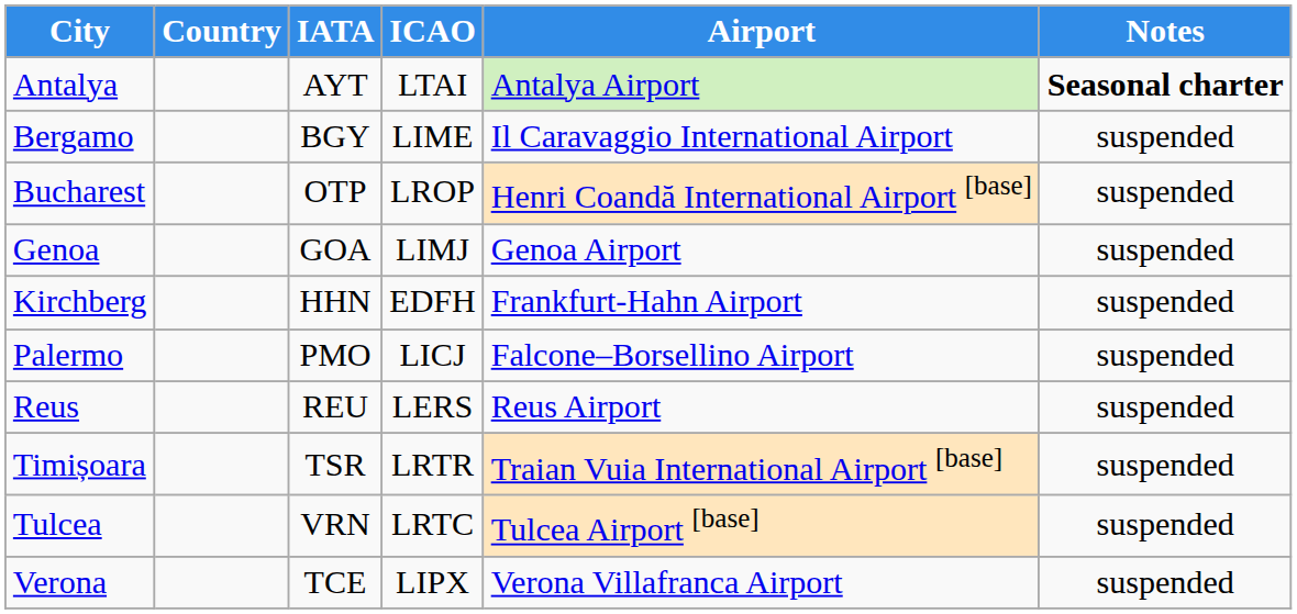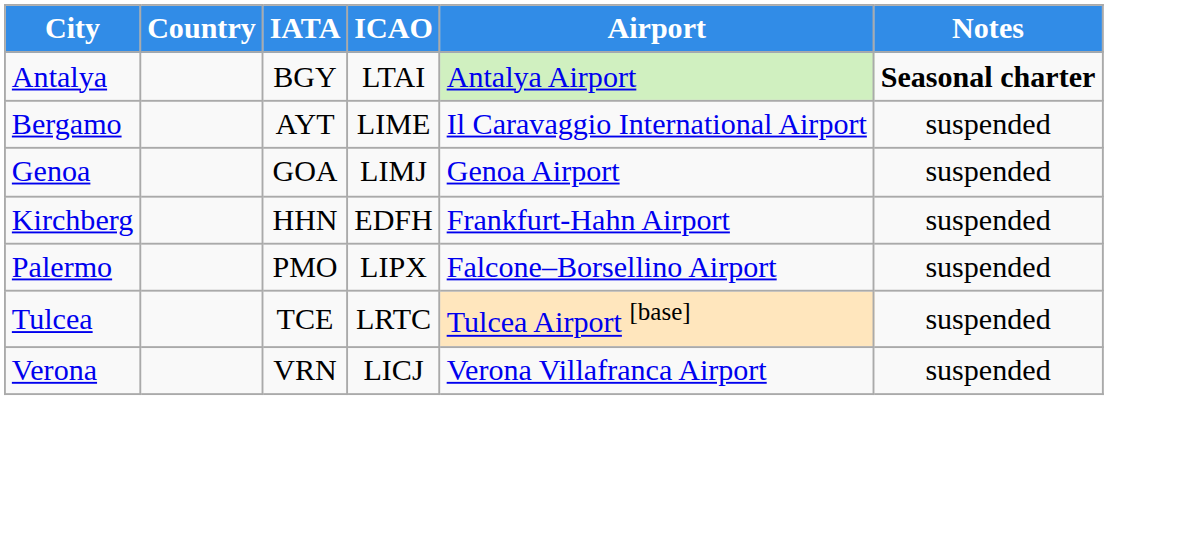Antalya | IATA: AYT -> BGY
Bergamo | IATA: BGY -> AYT
- row: Bucharest | OTP | LROP | Henri Coandă International Airport [base] | suspended
Palermo | ICAO: LICJ -> LIPX
- row: Reus | REU | LERS | Reus Airport | suspended
- row: Timișoara | TSR | LRTR | Traian Vuia International Airport [base] | suspended
Tulcea | IATA: VRN -> TCE
Verona | IATA: TCE -> VRN
Verona | ICAO: LIPX -> LICJ
